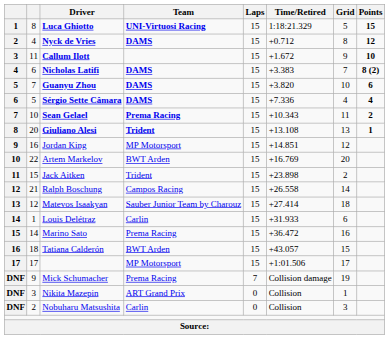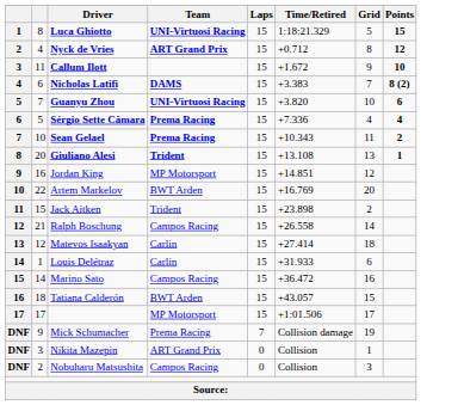Nyck de Vries | Team: DAMS -> ART Grand Prix
Guanyu Zhou | Team: DAMS -> UNI-Virtuosi Racing
Sérgio Sette Câmara | Team: DAMS -> Prema Racing
Matevos Isaakyan | Team: Sauber Junior Team by Charouz -> Carlin
Marino Sato | Team: Prema Racing -> Campos Racing
Nobuharu Matsushita | Team: Carlin -> Campos Racing
